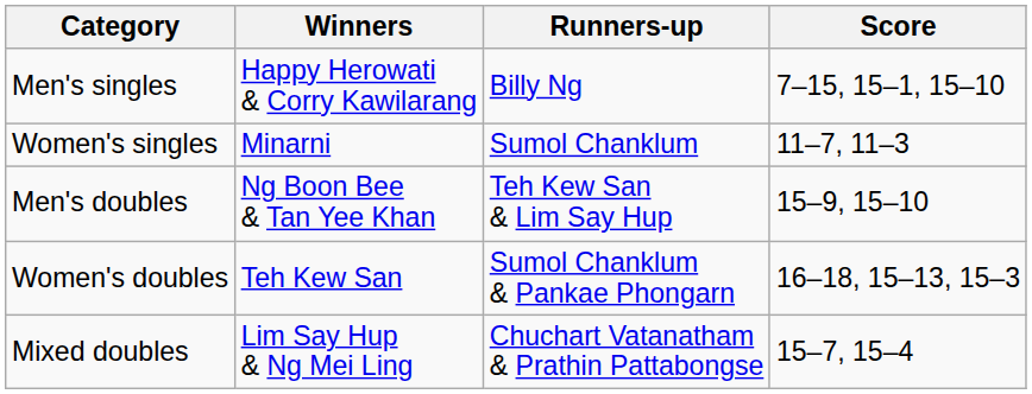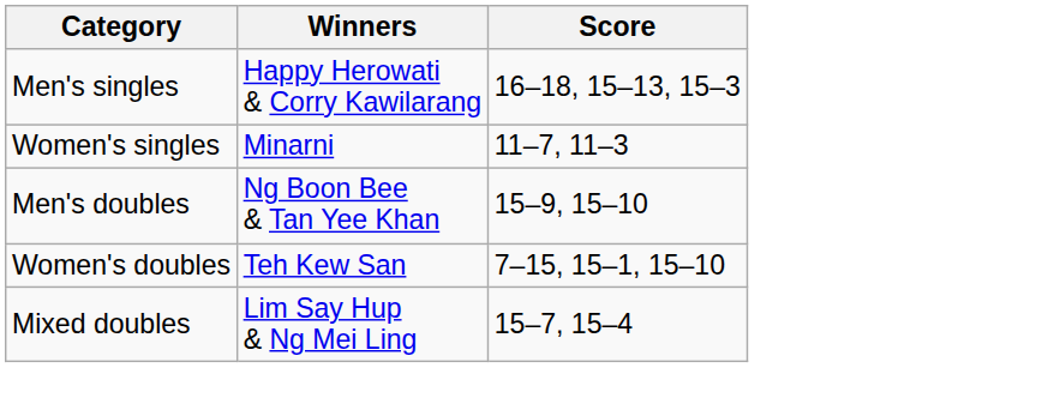- column: Runners-up | Billy Ng | Sumol Chanklum | Teh Kew San & Lim Say Hup | Sumol Chanklum & Pankae Phongarn | Chuchart Vatanatham & Prathin Pattabongse
Men's singles | Score: 7–15, 15–1, 15–10 -> 16–18, 15–13, 15–3
Women's doubles | Score: 16–18, 15–13, 15–3 -> 7–15, 15–1, 15–10
